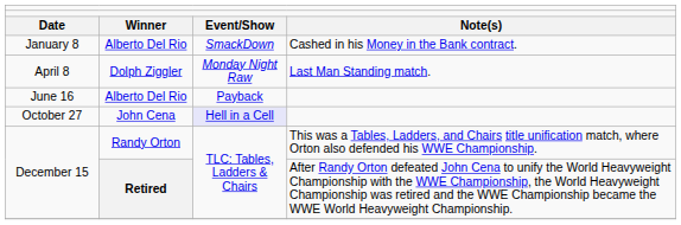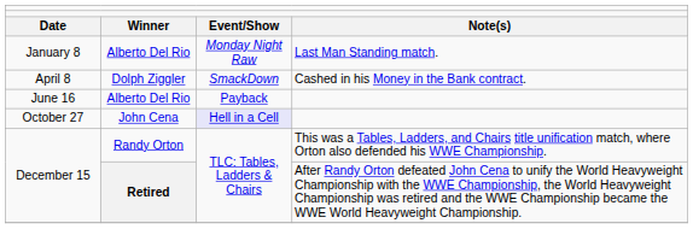January 8 | column 3: SmackDown -> Monday Night Raw
January 8 | column 4: Cashed in his Money in the Bank contract. -> Last Man Standing match.
April 8 | column 3: Monday Night Raw -> SmackDown
April 8 | column 4: Last Man Standing match. -> Cashed in his Money in the Bank contract.
